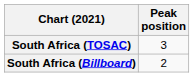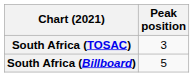South Africa (Billboard) | Peak position: 2 -> 5
